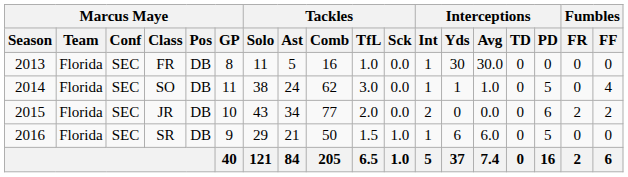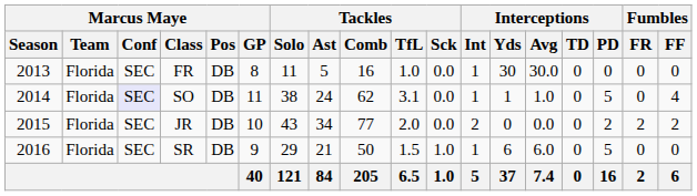SO | Marcus Maye / Conf: no background -> lavender background
SO | Tackles / TfL: 3.0 -> 3.1
JR | Interceptions / PD: 6 -> 2
